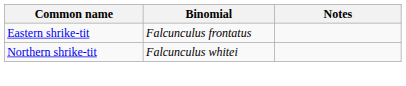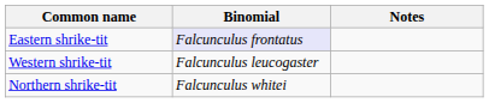Eastern shrike-tit | Binomial: no background -> lavender background
+ row: Western shrike-tit | Falcunculus leucogaster
